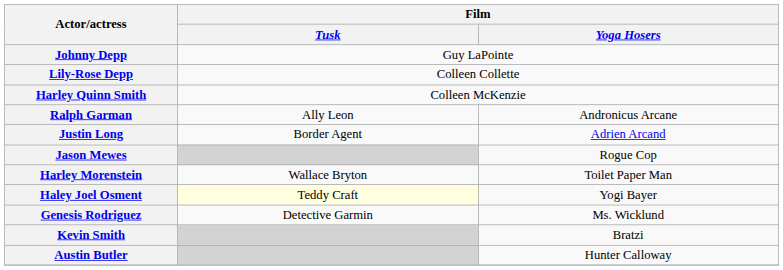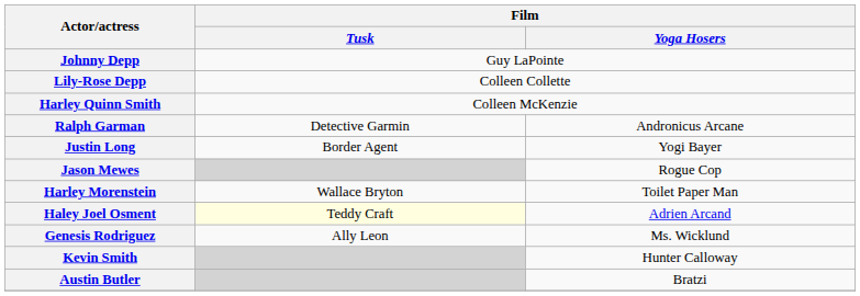Ralph Garman | Film / Tusk: Ally Leon -> Detective Garmin
Justin Long | Film / Yoga Hosers: Adrien Arcand -> Yogi Bayer
Haley Joel Osment | Film / Yoga Hosers: Yogi Bayer -> Adrien Arcand
Genesis Rodriguez | Film / Tusk: Detective Garmin -> Ally Leon
Kevin Smith | Film / Yoga Hosers: Bratzi -> Hunter Calloway
Austin Butler | Film / Yoga Hosers: Hunter Calloway -> Bratzi
